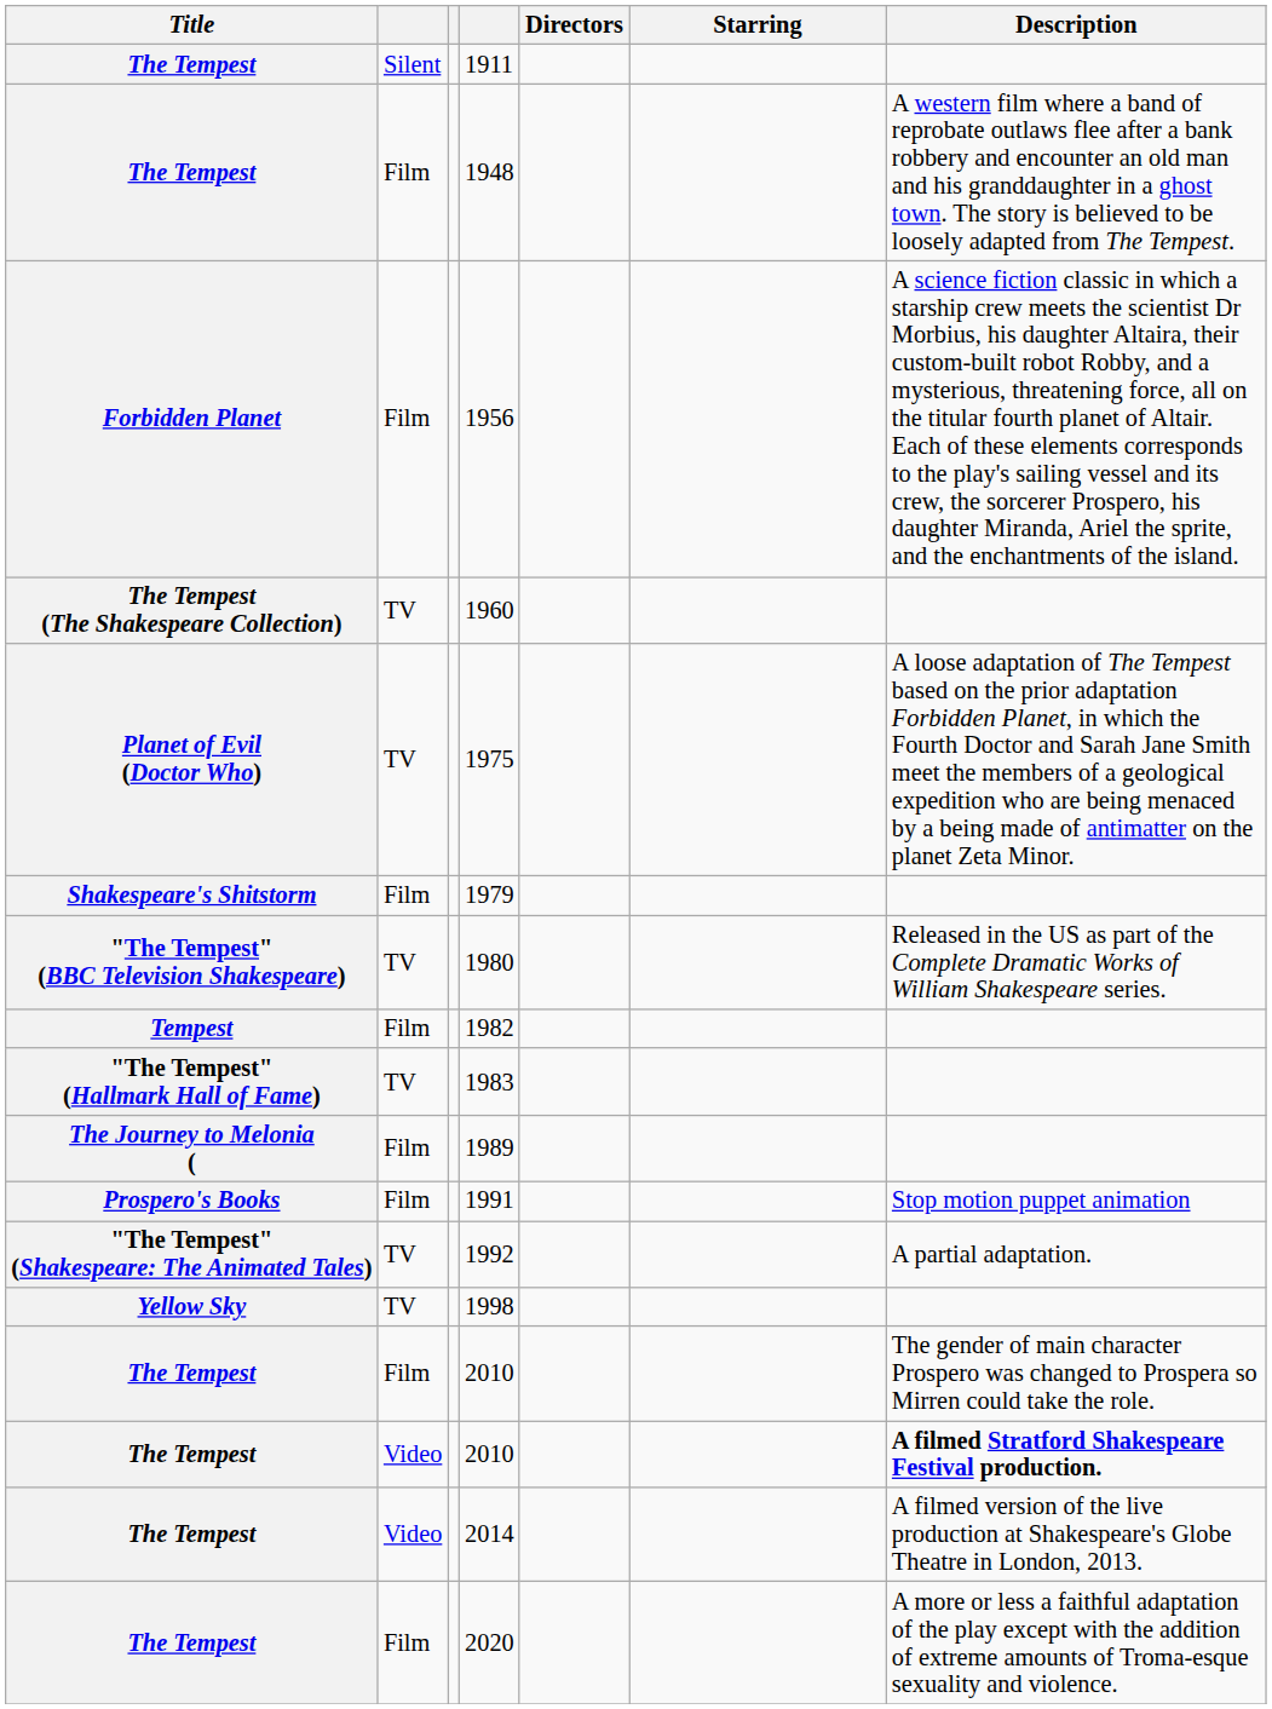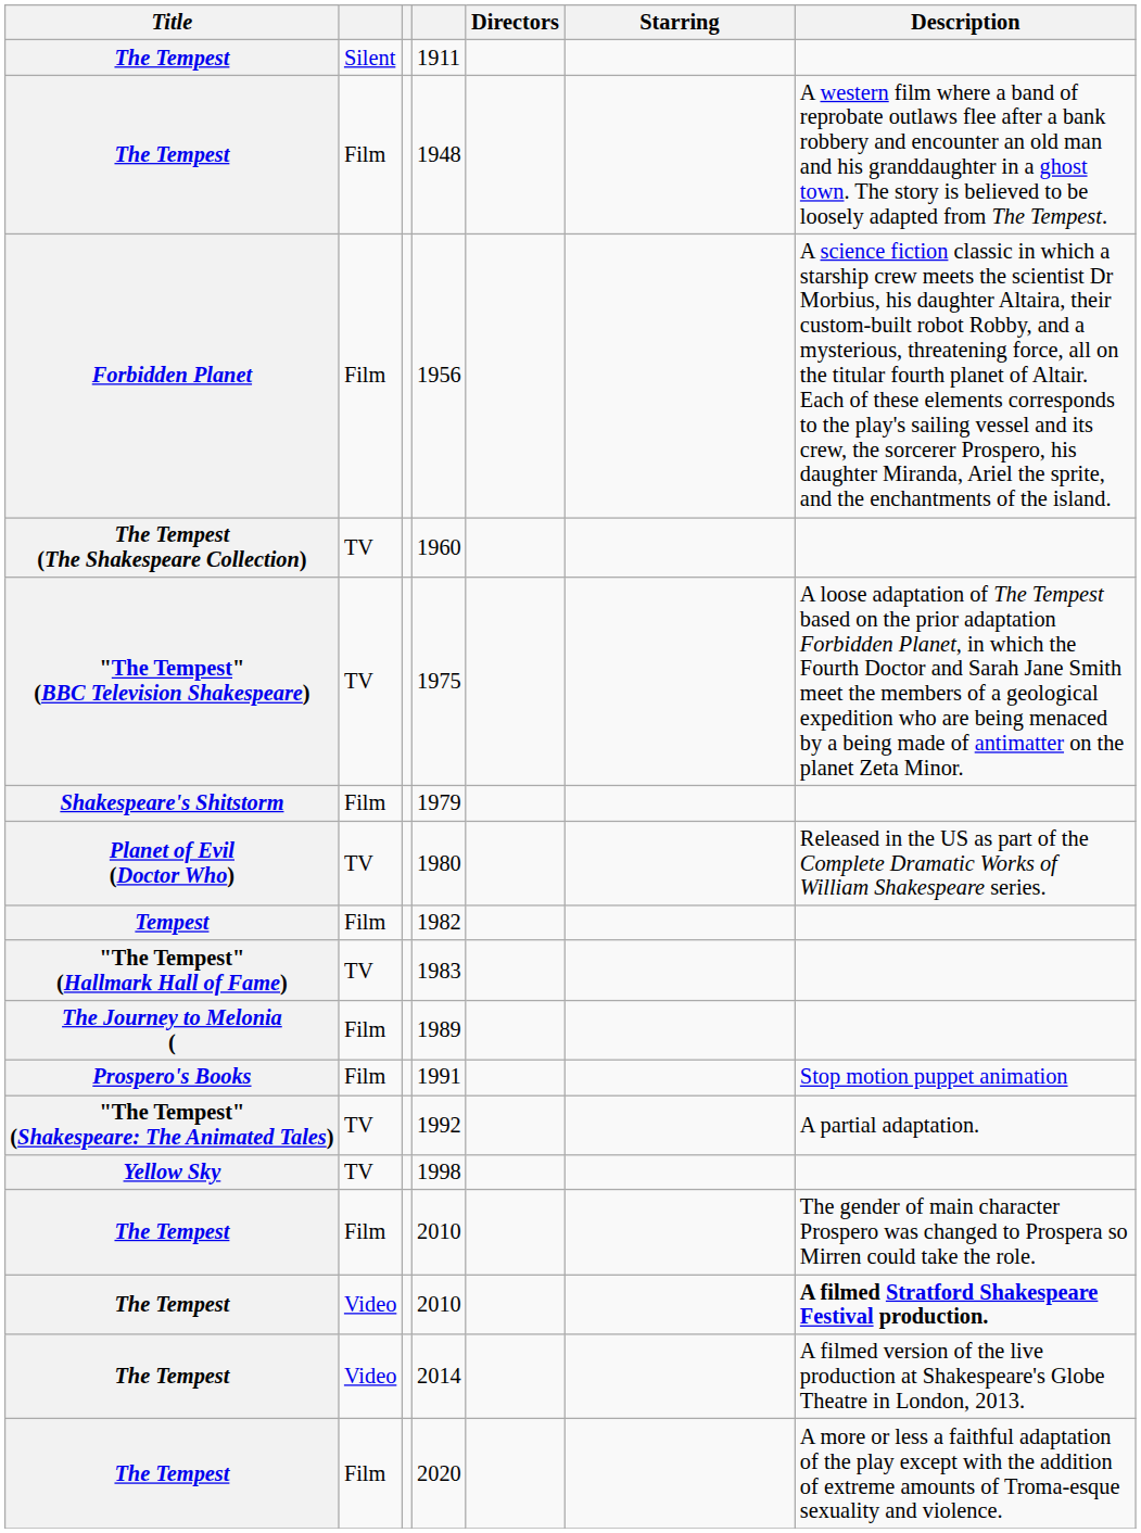1975 | Title: Planet of Evil (Doctor Who) -> "The Tempest" (BBC Television Shakespeare)
1980 | Title: "The Tempest" (BBC Television Shakespeare) -> Planet of Evil (Doctor Who)
